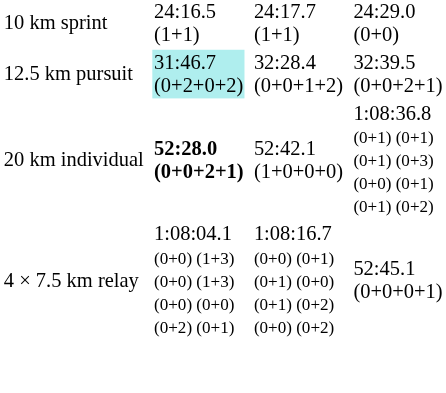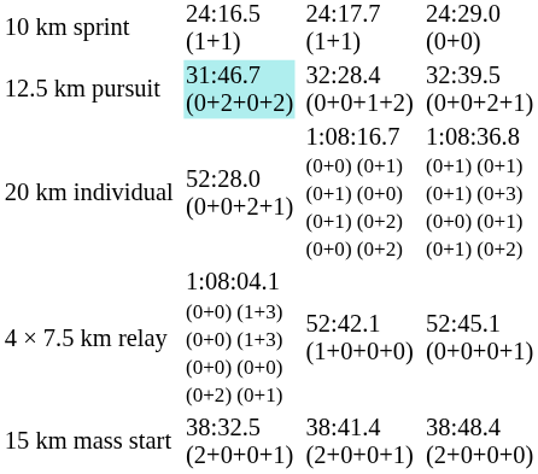20 km individual | column 3: bold -> normal
20 km individual | column 5: 52:42.1 (1+0+0+0) -> 1:08:16.7 (0+0) (0+1) (0+1) (0+0) (0+1) (0+2) (0+0) (0+2)
4 × 7.5 km relay | column 5: 1:08:16.7 (0+0) (0+1) (0+1) (0+0) (0+1) (0+2) (0+0) (0+2) -> 52:42.1 (1+0+0+0)
+ row: 15 km mass start | 38:32.5 (2+0+0+1) | 38:41.4 (2+0+0+1) | 38:48.4 (2+0+0+0)
